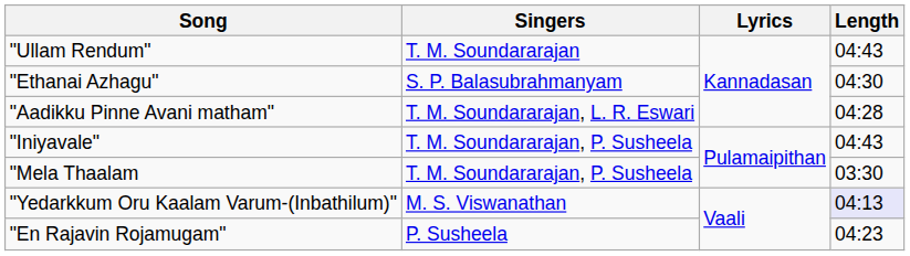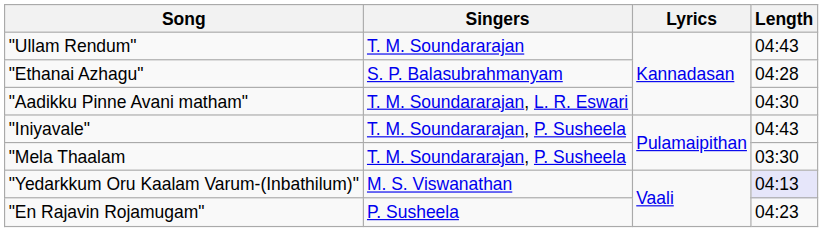"Ethanai Azhagu" | Length: 04:30 -> 04:28
"Aadikku Pinne Avani matham" | Length: 04:28 -> 04:30
